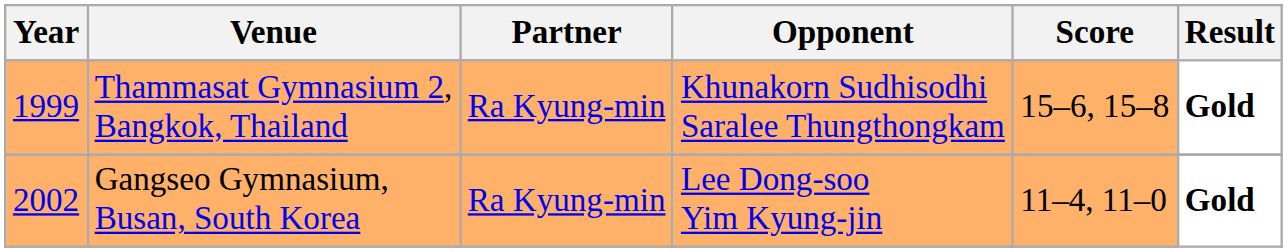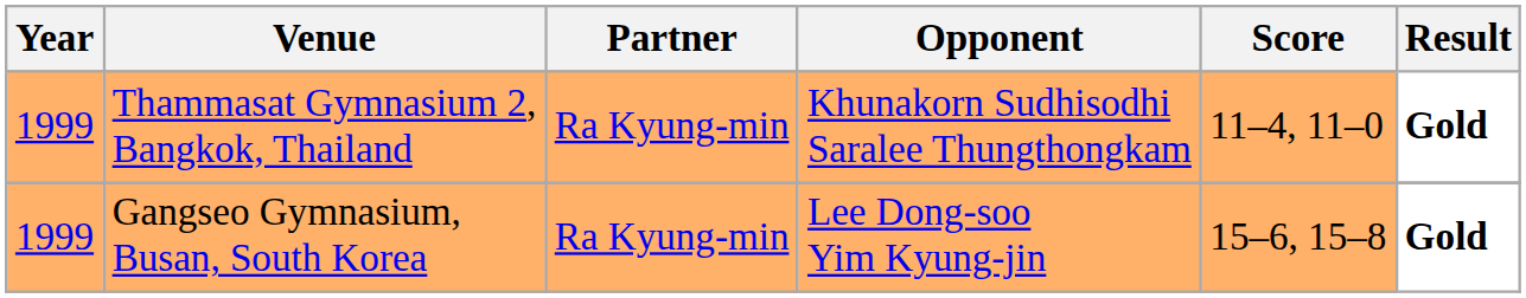Thammasat Gymnasium 2, Bangkok, Thailand | Score: 15–6, 15–8 -> 11–4, 11–0
Gangseo Gymnasium, Busan, South Korea | Year: 2002 -> 1999
Gangseo Gymnasium, Busan, South Korea | Score: 11–4, 11–0 -> 15–6, 15–8
